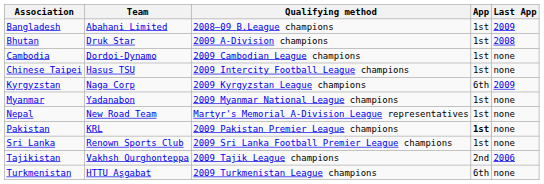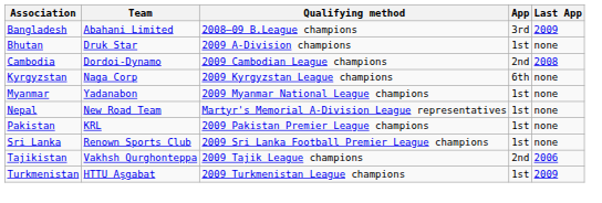Bangladesh | App: 1st -> 3rd
Bhutan | Last App: 2008 -> none
Cambodia | App: 1st -> 2nd
Cambodia | Last App: none -> 2008
- row: Chinese Taipei | Hasus TSU | 2009 Intercity Football League champions | 1st | none
Kyrgyzstan | Last App: 2009 -> none
Pakistan | App: bold -> normal
Turkmenistan | App: 6th -> 1st
Turkmenistan | Last App: none -> 2009
